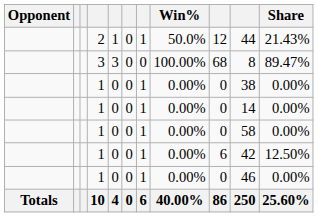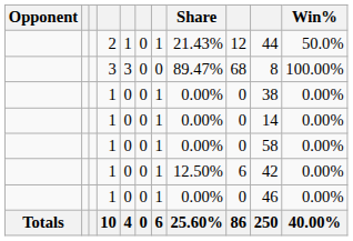columns swapped: Win% <-> Share
